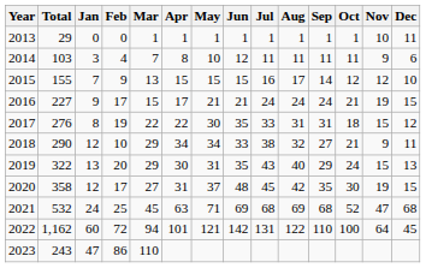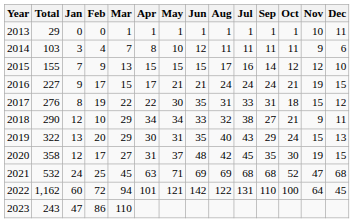columns swapped: Jul <-> Aug
